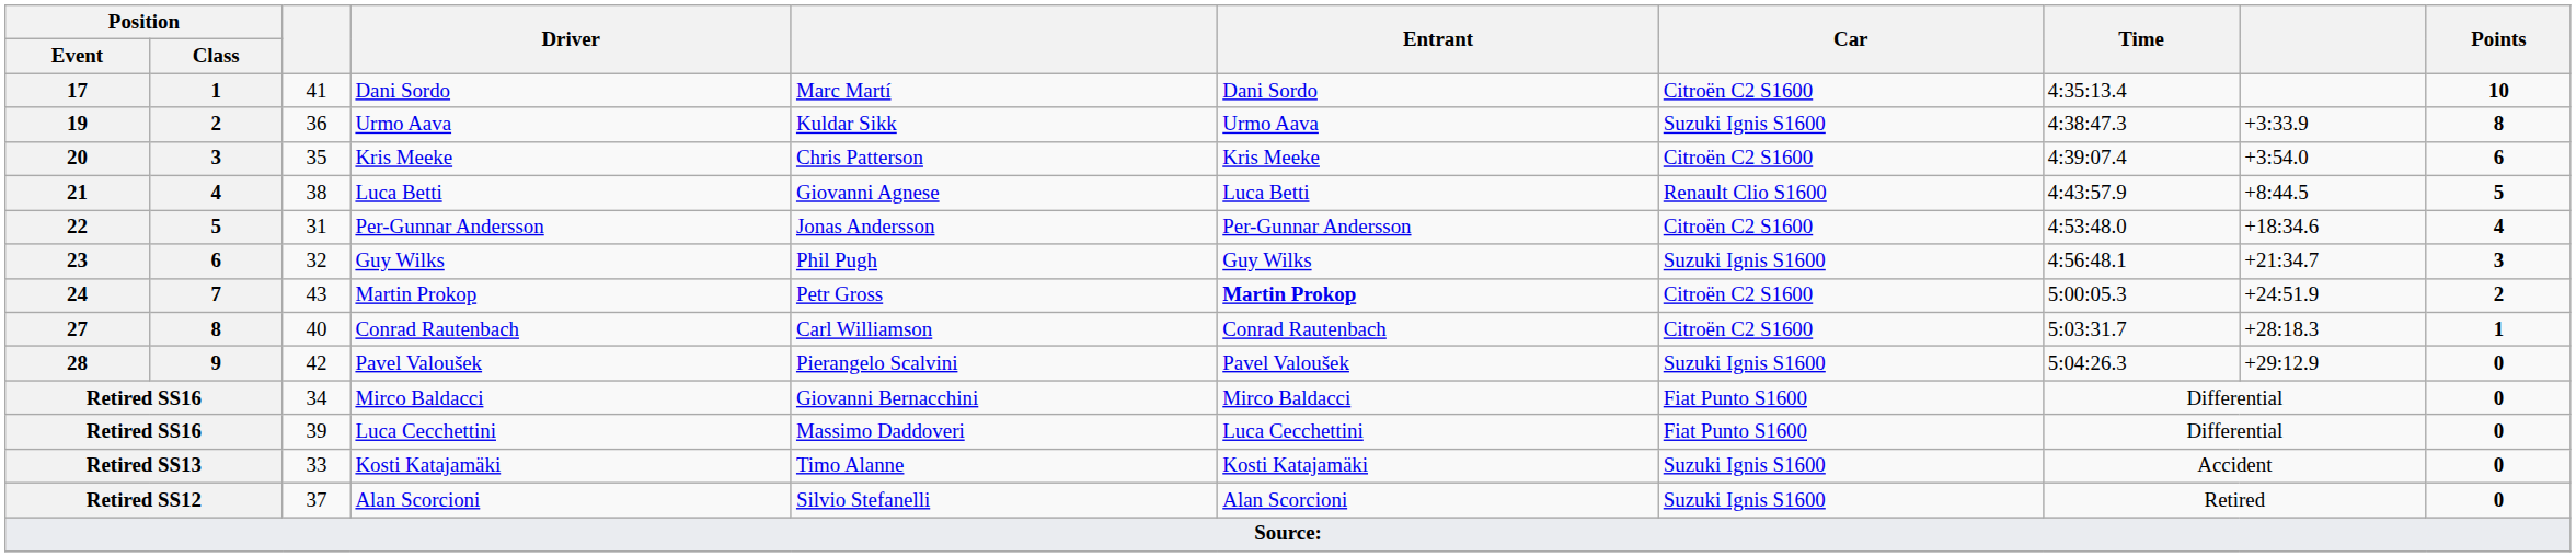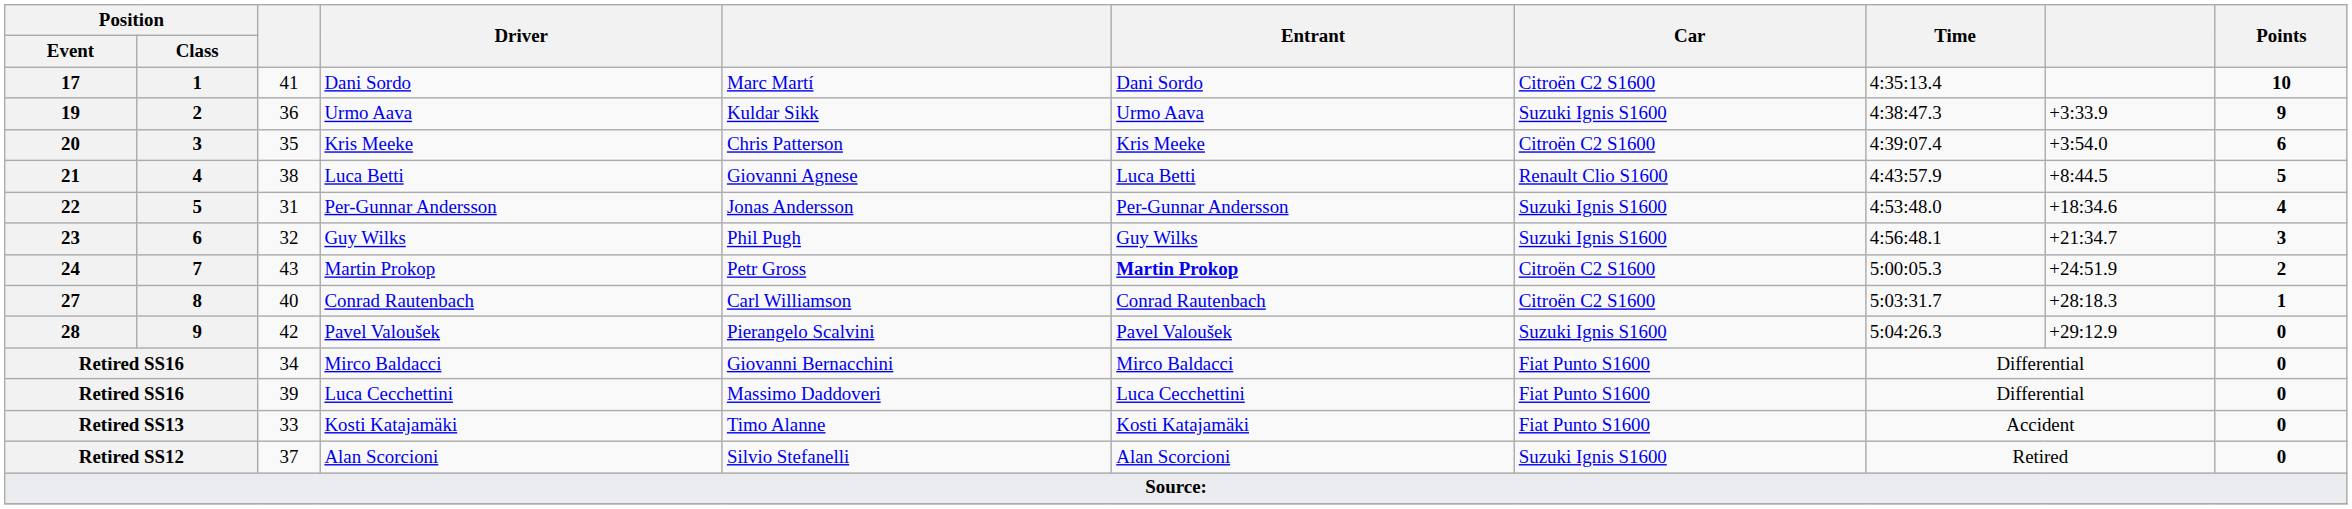19 | Points: 8 -> 9
22 | Car: Citroën C2 S1600 -> Suzuki Ignis S1600
Retired SS13 | Car: Suzuki Ignis S1600 -> Fiat Punto S1600
